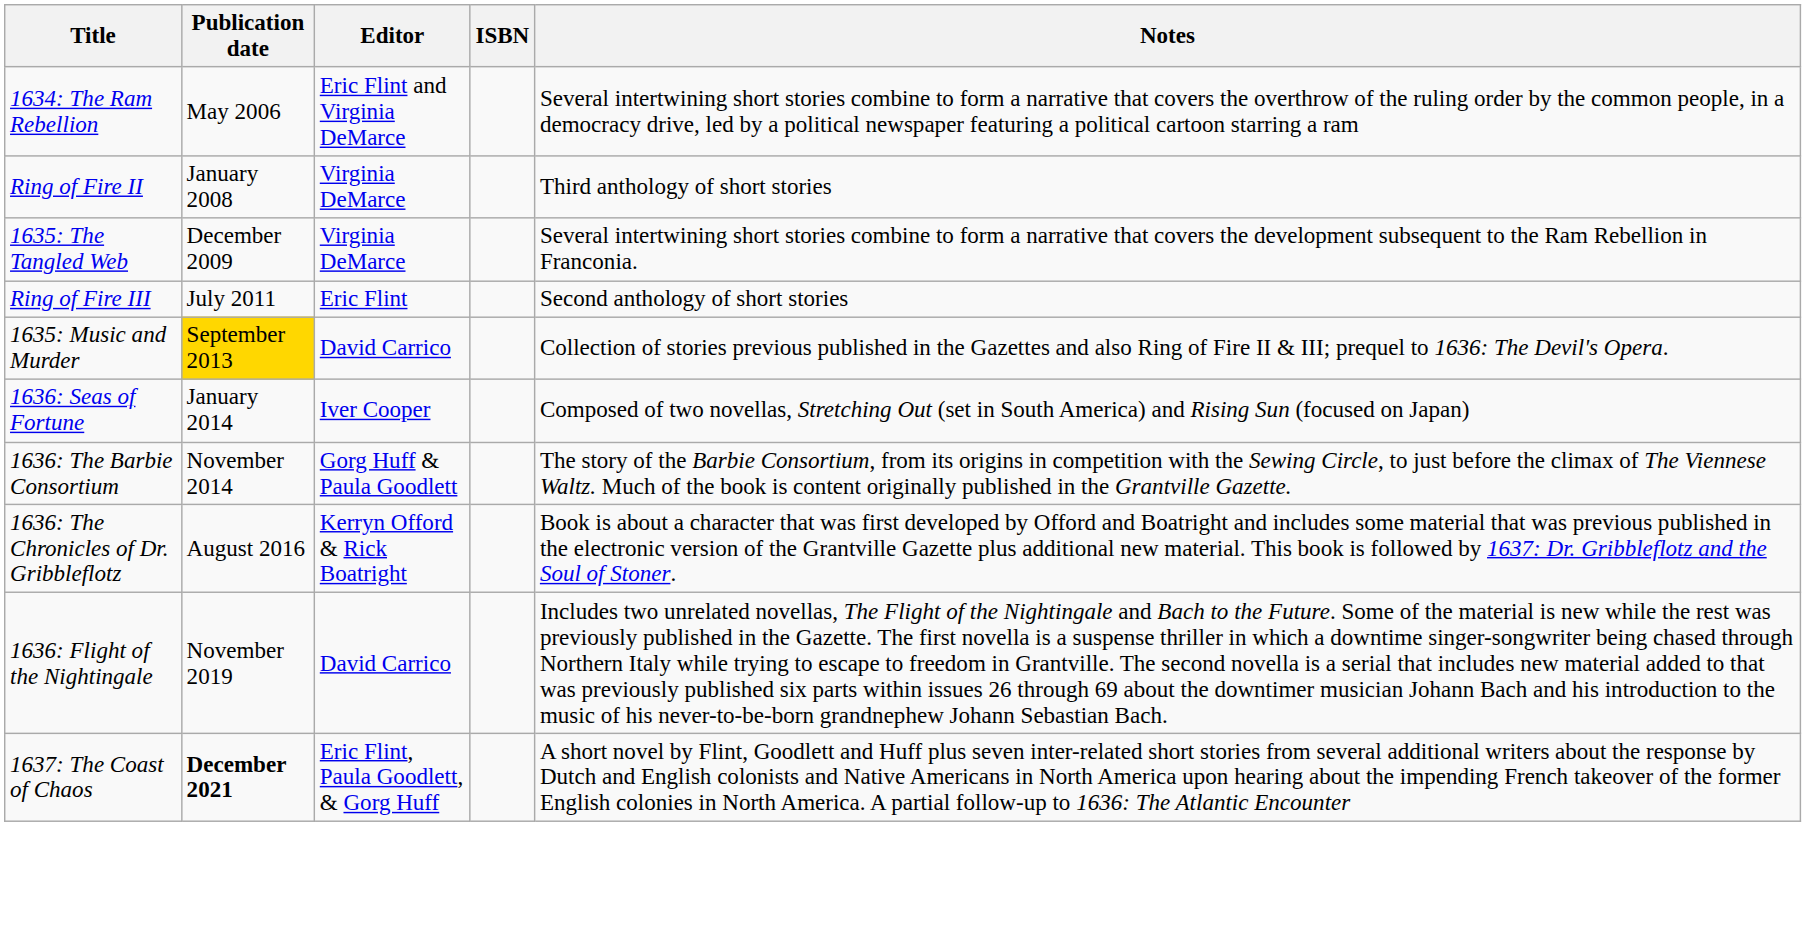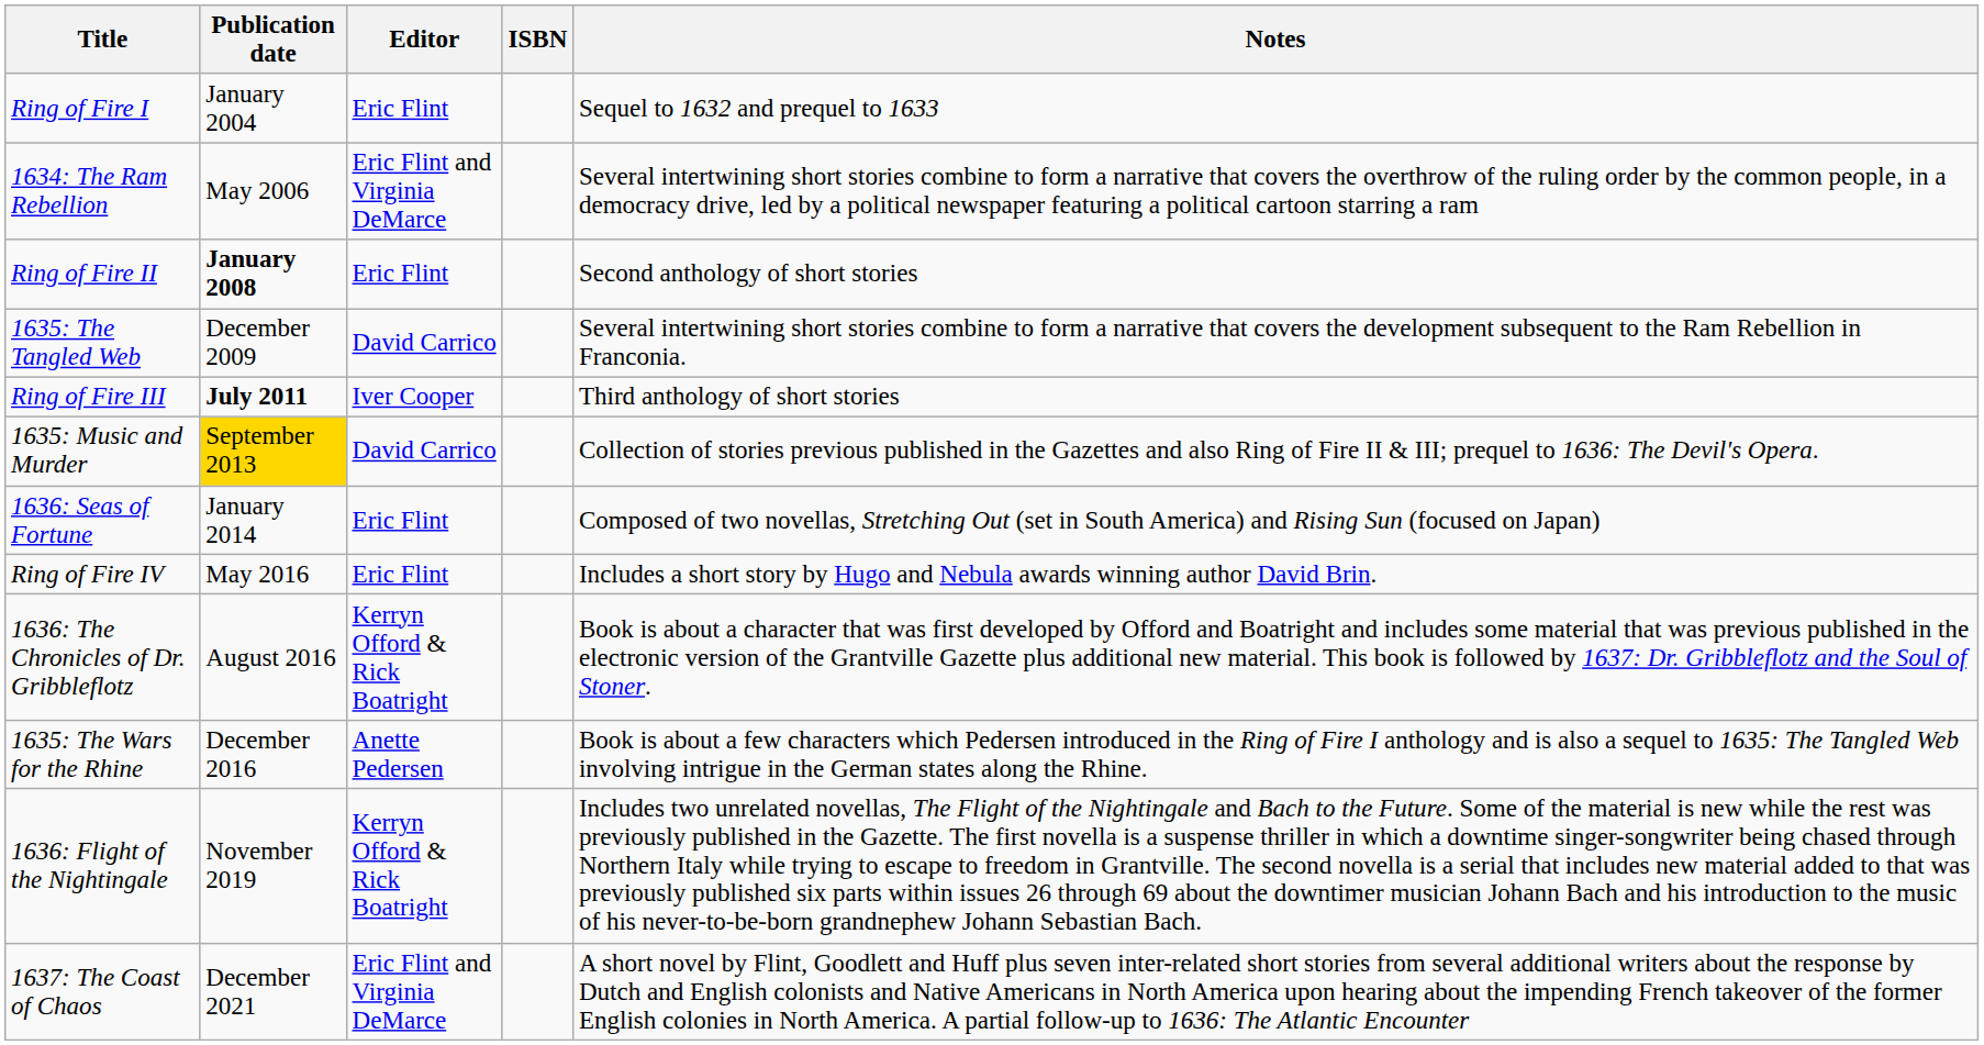+ row: Ring of Fire I | January 2004 | Eric Flint | Sequel to 1632 and prequel to 1633
Ring of Fire II | Publication date: normal -> bold
Ring of Fire II | Editor: Virginia DeMarce -> Eric Flint
Ring of Fire II | Notes: Third anthology of short stories -> Second anthology of short stories
1635: The Tangled Web | Editor: Virginia DeMarce -> David Carrico
Ring of Fire III | Publication date: normal -> bold
Ring of Fire III | Editor: Eric Flint -> Iver Cooper
Ring of Fire III | Notes: Second anthology of short stories -> Third anthology of short stories
1636: Seas of Fortune | Editor: Iver Cooper -> Eric Flint
- row: 1636: The Barbie Consortium | November 2014 | Gorg Huff & Paula Goodlett | The story of the Barbie Consortium, from its origins in competition with the Sewing Circle, to just before the climax of The Viennese Waltz. Much of the book is content originally published in the Grantville Gazette.
+ row: Ring of Fire IV | May 2016 | Eric Flint | Includes a short story by Hugo and Nebula awards winning author David Brin.
+ row: 1635: The Wars for the Rhine | December 2016 | Anette Pedersen | Book is about a few characters which Pedersen introduced in the Ring of Fire I anthology and is also a sequel to 1635: The Tangled Web involving intrigue in the German states along the Rhine.
1636: Flight of the Nightingale | Editor: David Carrico -> Kerryn Offord & Rick Boatright
1637: The Coast of Chaos | Publication date: bold -> normal
1637: The Coast of Chaos | Editor: Eric Flint, Paula Goodlett, & Gorg Huff -> Eric Flint and Virginia DeMarce
